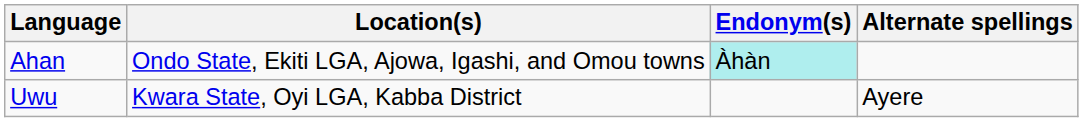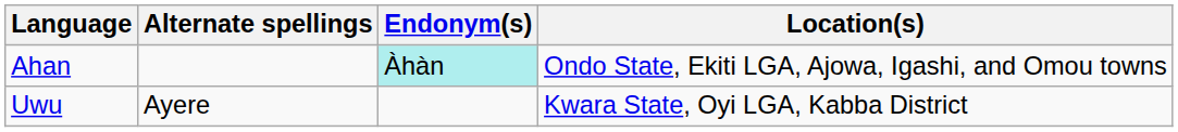columns swapped: Alternate spellings <-> Location(s)
